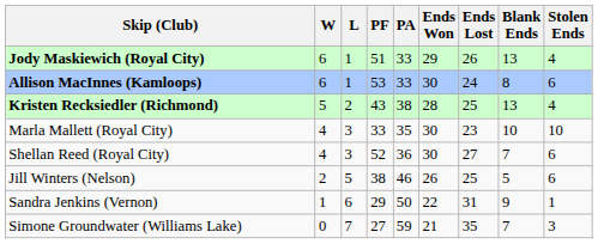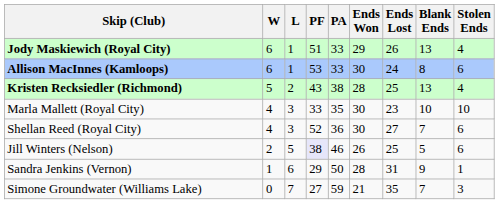Jill Winters (Nelson) | PF: no background -> lavender background
Sandra Jenkins (Vernon) | Ends Won: 22 -> 28
